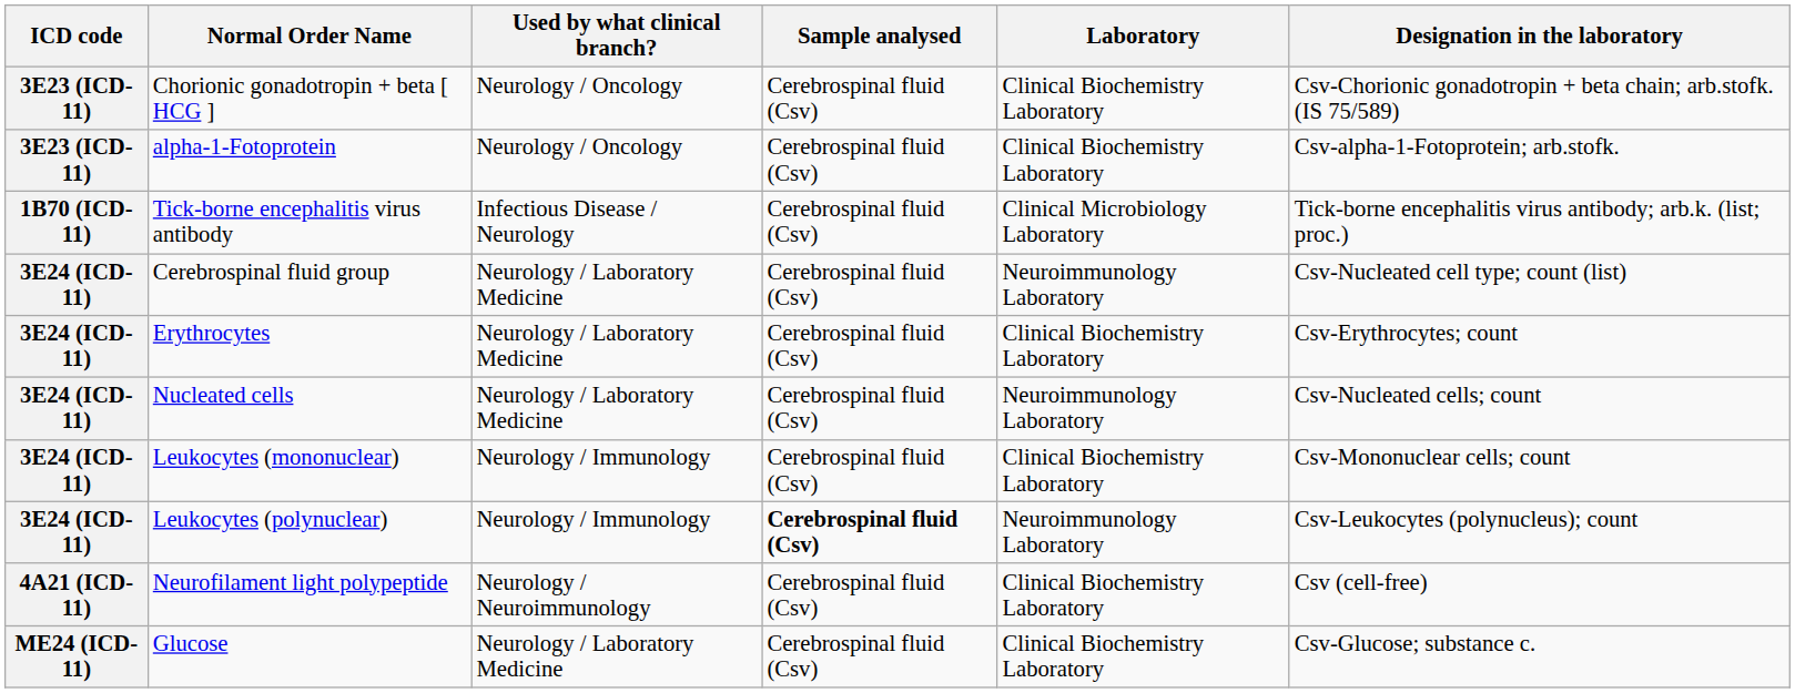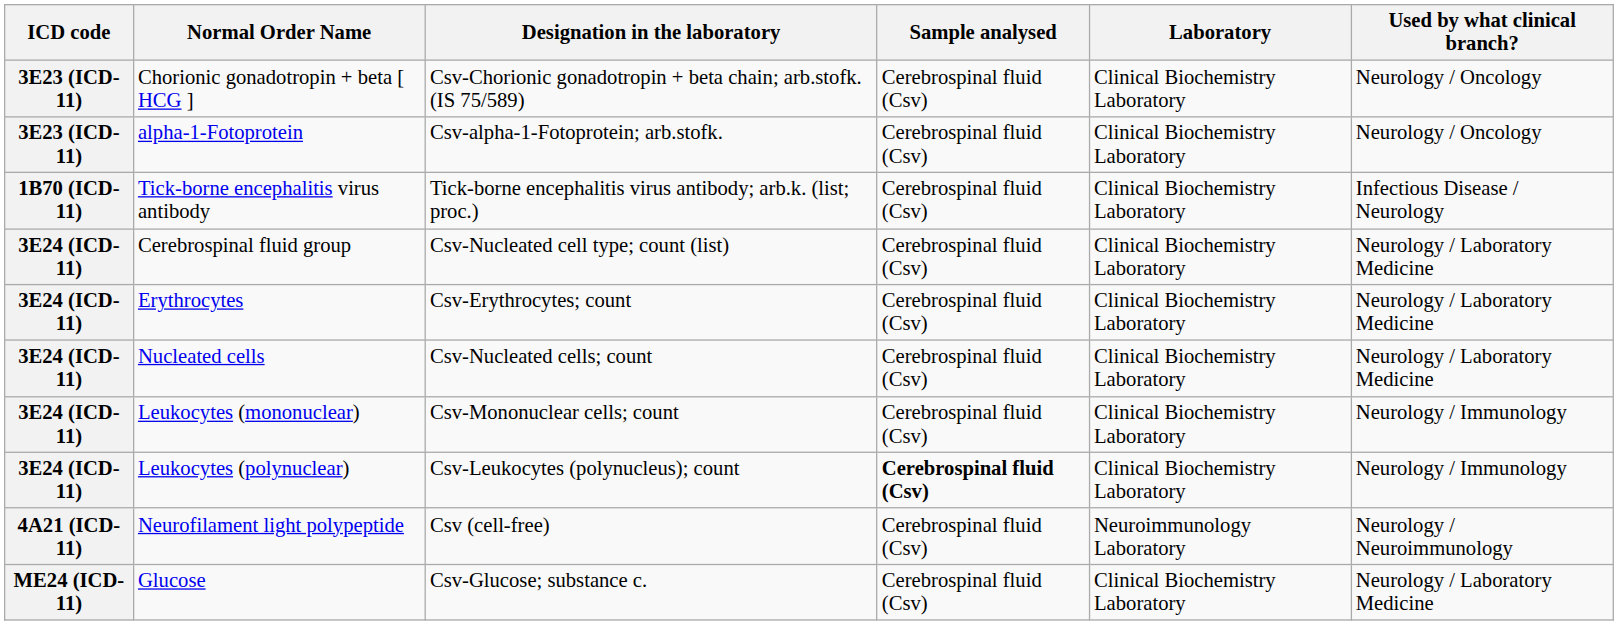columns swapped: Designation in the laboratory <-> Used by what clinical branch?
Tick-borne encephalitis virus antibody | Laboratory: Clinical Microbiology Laboratory -> Clinical Biochemistry Laboratory
Cerebrospinal fluid group | Laboratory: Neuroimmunology Laboratory -> Clinical Biochemistry Laboratory
Nucleated cells | Laboratory: Neuroimmunology Laboratory -> Clinical Biochemistry Laboratory
Leukocytes (polynuclear) | Laboratory: Neuroimmunology Laboratory -> Clinical Biochemistry Laboratory
Neurofilament light polypeptide | Laboratory: Clinical Biochemistry Laboratory -> Neuroimmunology Laboratory
